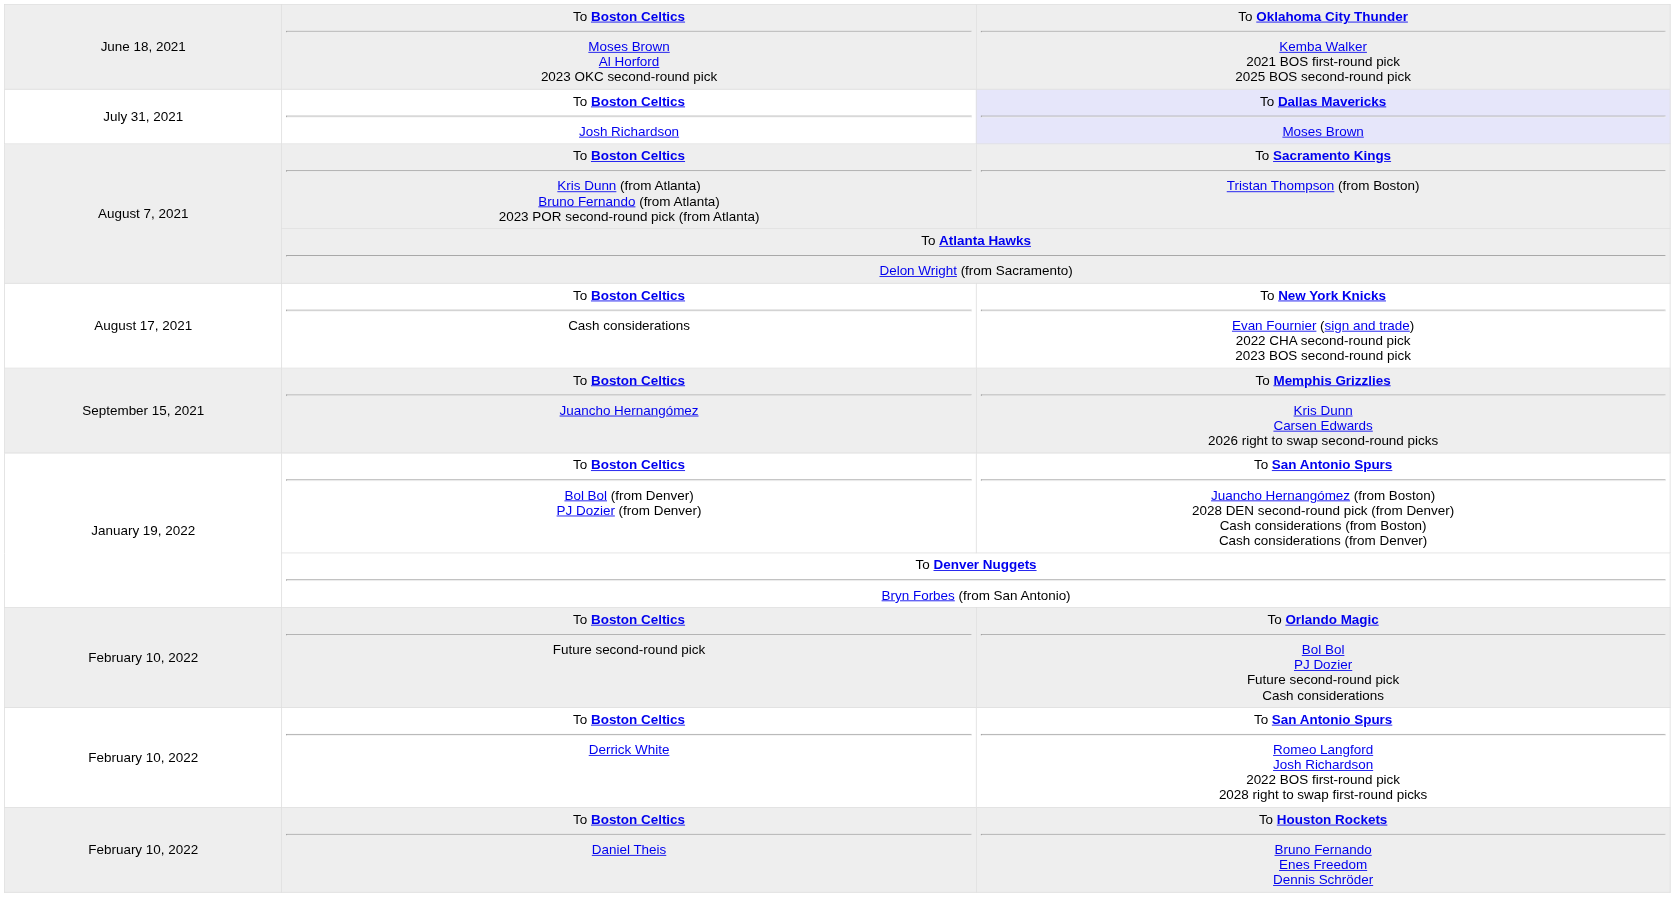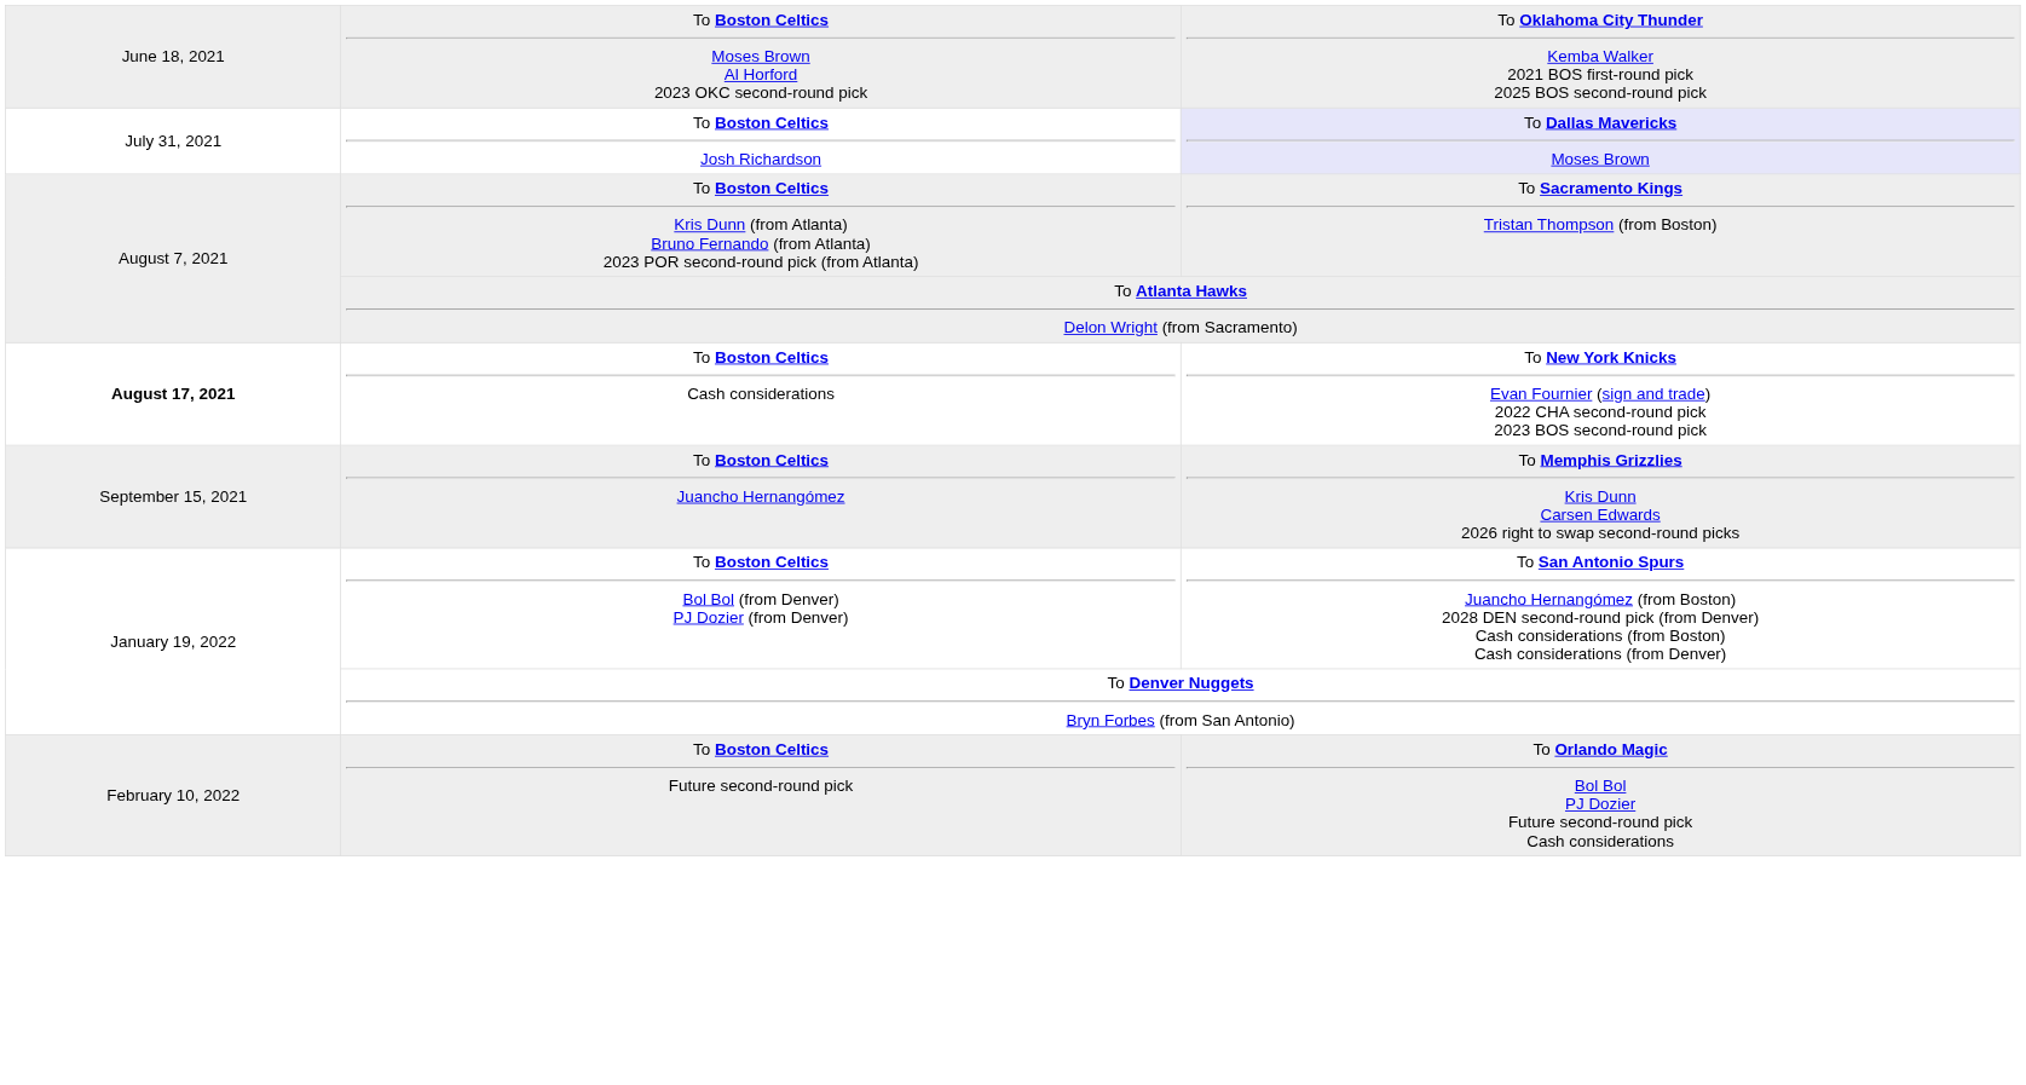To Boston Celtics Cash considerations | column 1: normal -> bold
- row: February 10, 2022 | To Boston Celtics Derrick White | To San Antonio Spurs Romeo Langford Josh Richardson 2022 BOS first-round pick 2028 right to swap first-round picks
- row: February 10, 2022 | To Boston Celtics Daniel Theis | To Houston Rockets Bruno Fernando Enes Freedom Dennis Schröder
